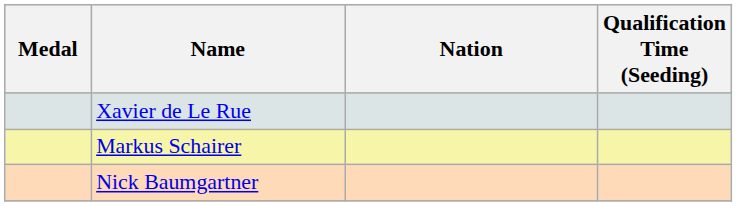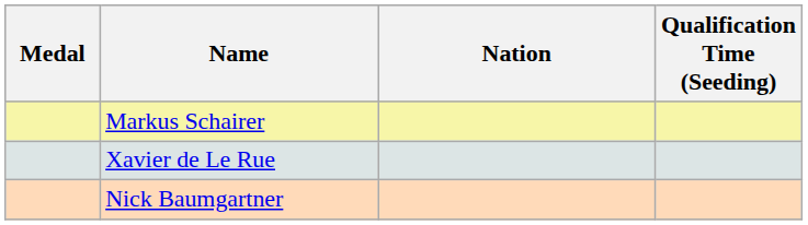rows swapped: Markus Schairer <-> Xavier de Le Rue
